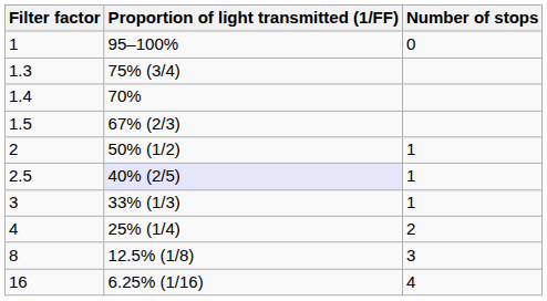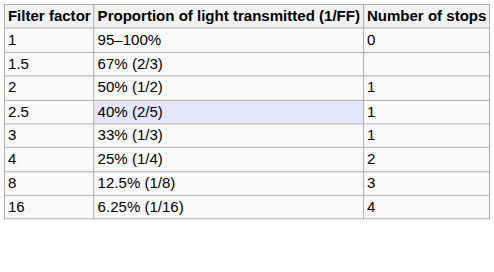- row: 1.3 | 75% (3/4)
- row: 1.4 | 70%
